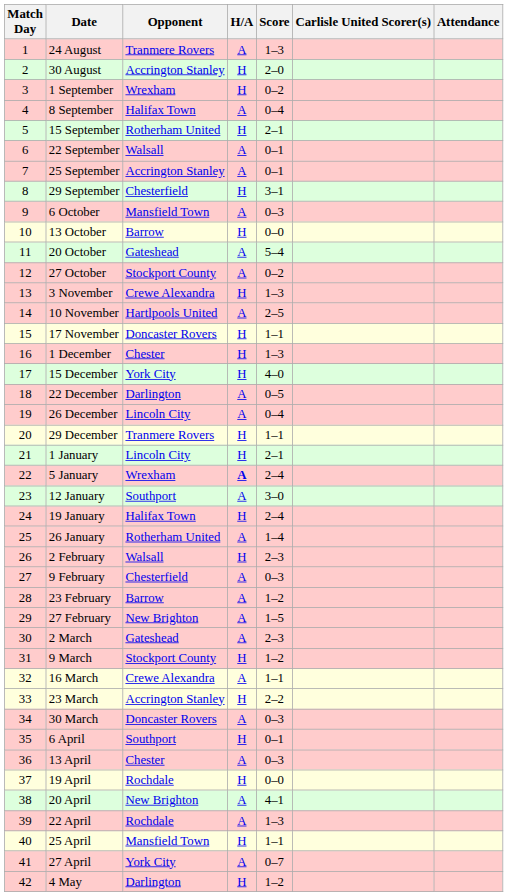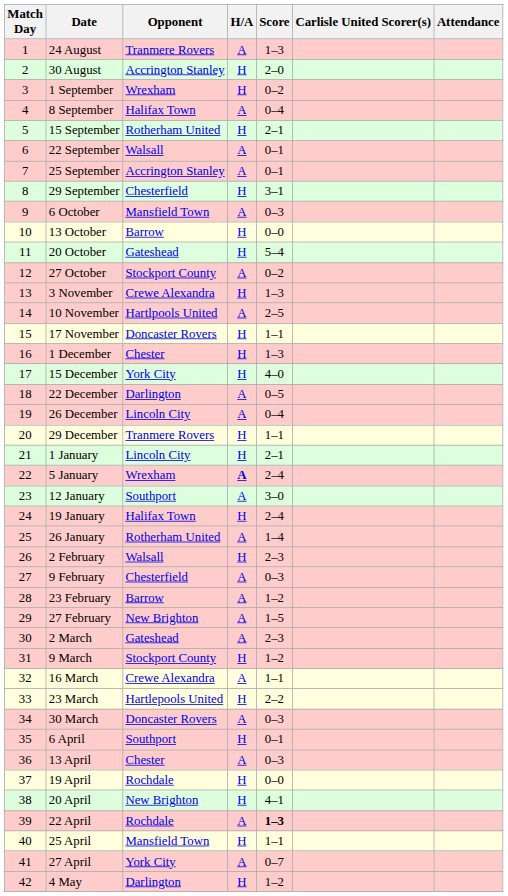20 October | H/A: A -> H
23 March | Opponent: Accrington Stanley -> Hartlepools United
20 April | H/A: A -> H
22 April | Score: normal -> bold
